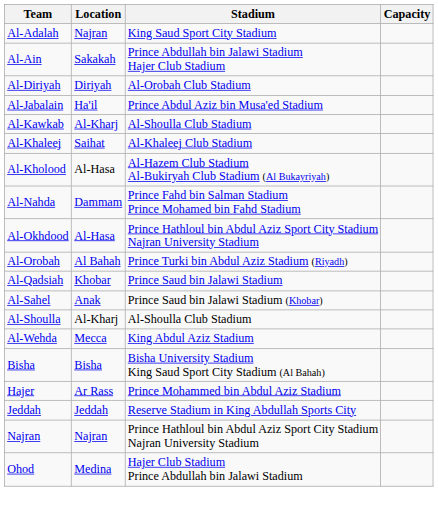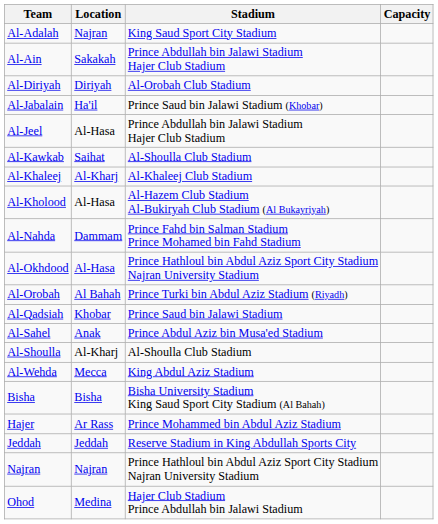Al-Jabalain | Stadium: Prince Abdul Aziz bin Musa'ed Stadium -> Prince Saud bin Jalawi Stadium (Khobar)
+ row: Al-Jeel | Al-Hasa | Prince Abdullah bin Jalawi Stadium Hajer Club Stadium
Al-Kawkab | Location: Al-Kharj -> Saihat
Al-Khaleej | Location: Saihat -> Al-Kharj
Al-Sahel | Stadium: Prince Saud bin Jalawi Stadium (Khobar) -> Prince Abdul Aziz bin Musa'ed Stadium
